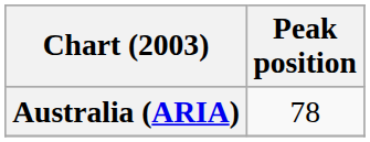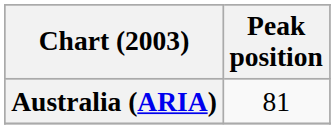Australia (ARIA) | Peak position: 78 -> 81
